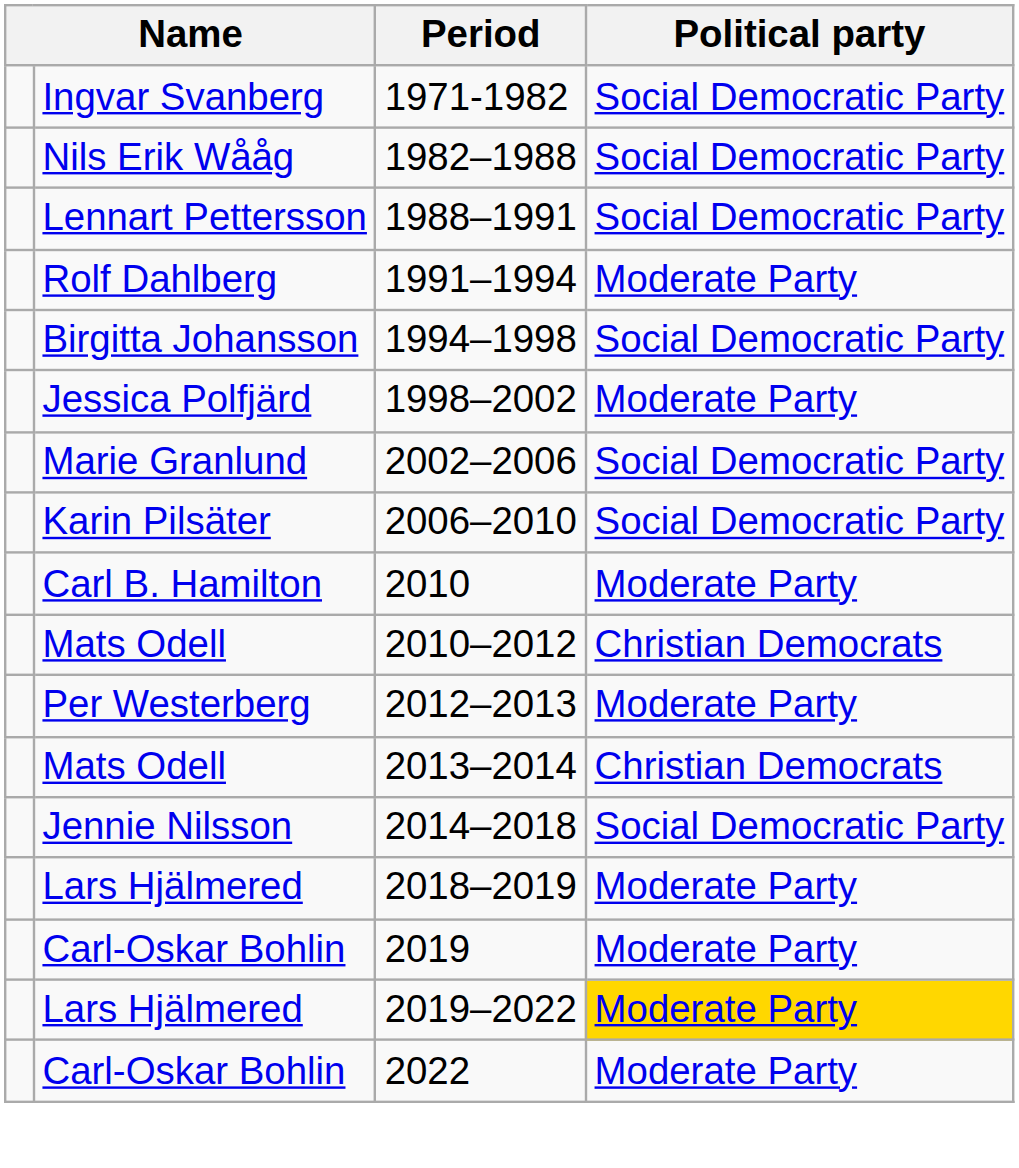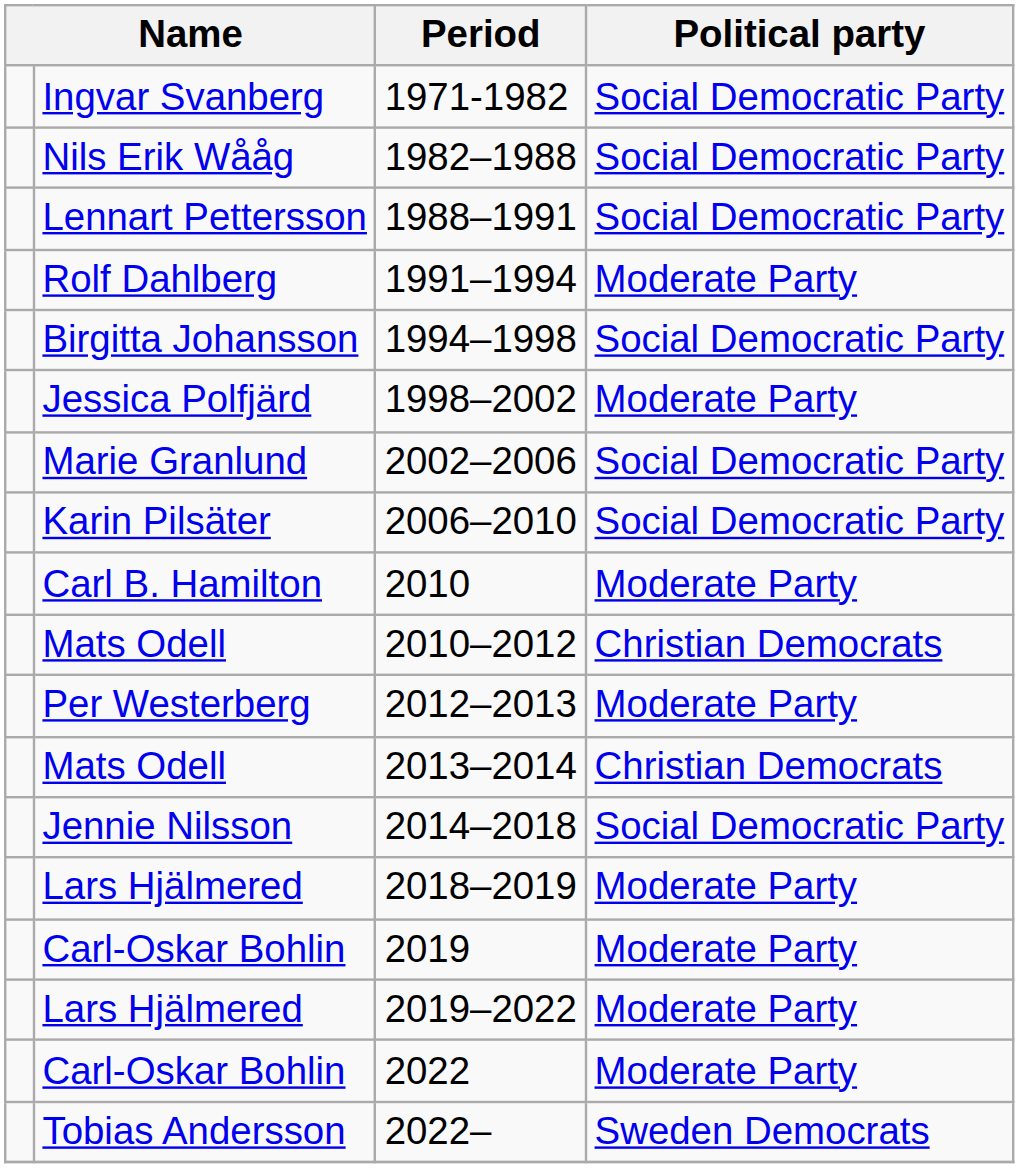2019–2022 | Political party: gold background -> no background
+ row: Tobias Andersson | 2022– | Sweden Democrats
